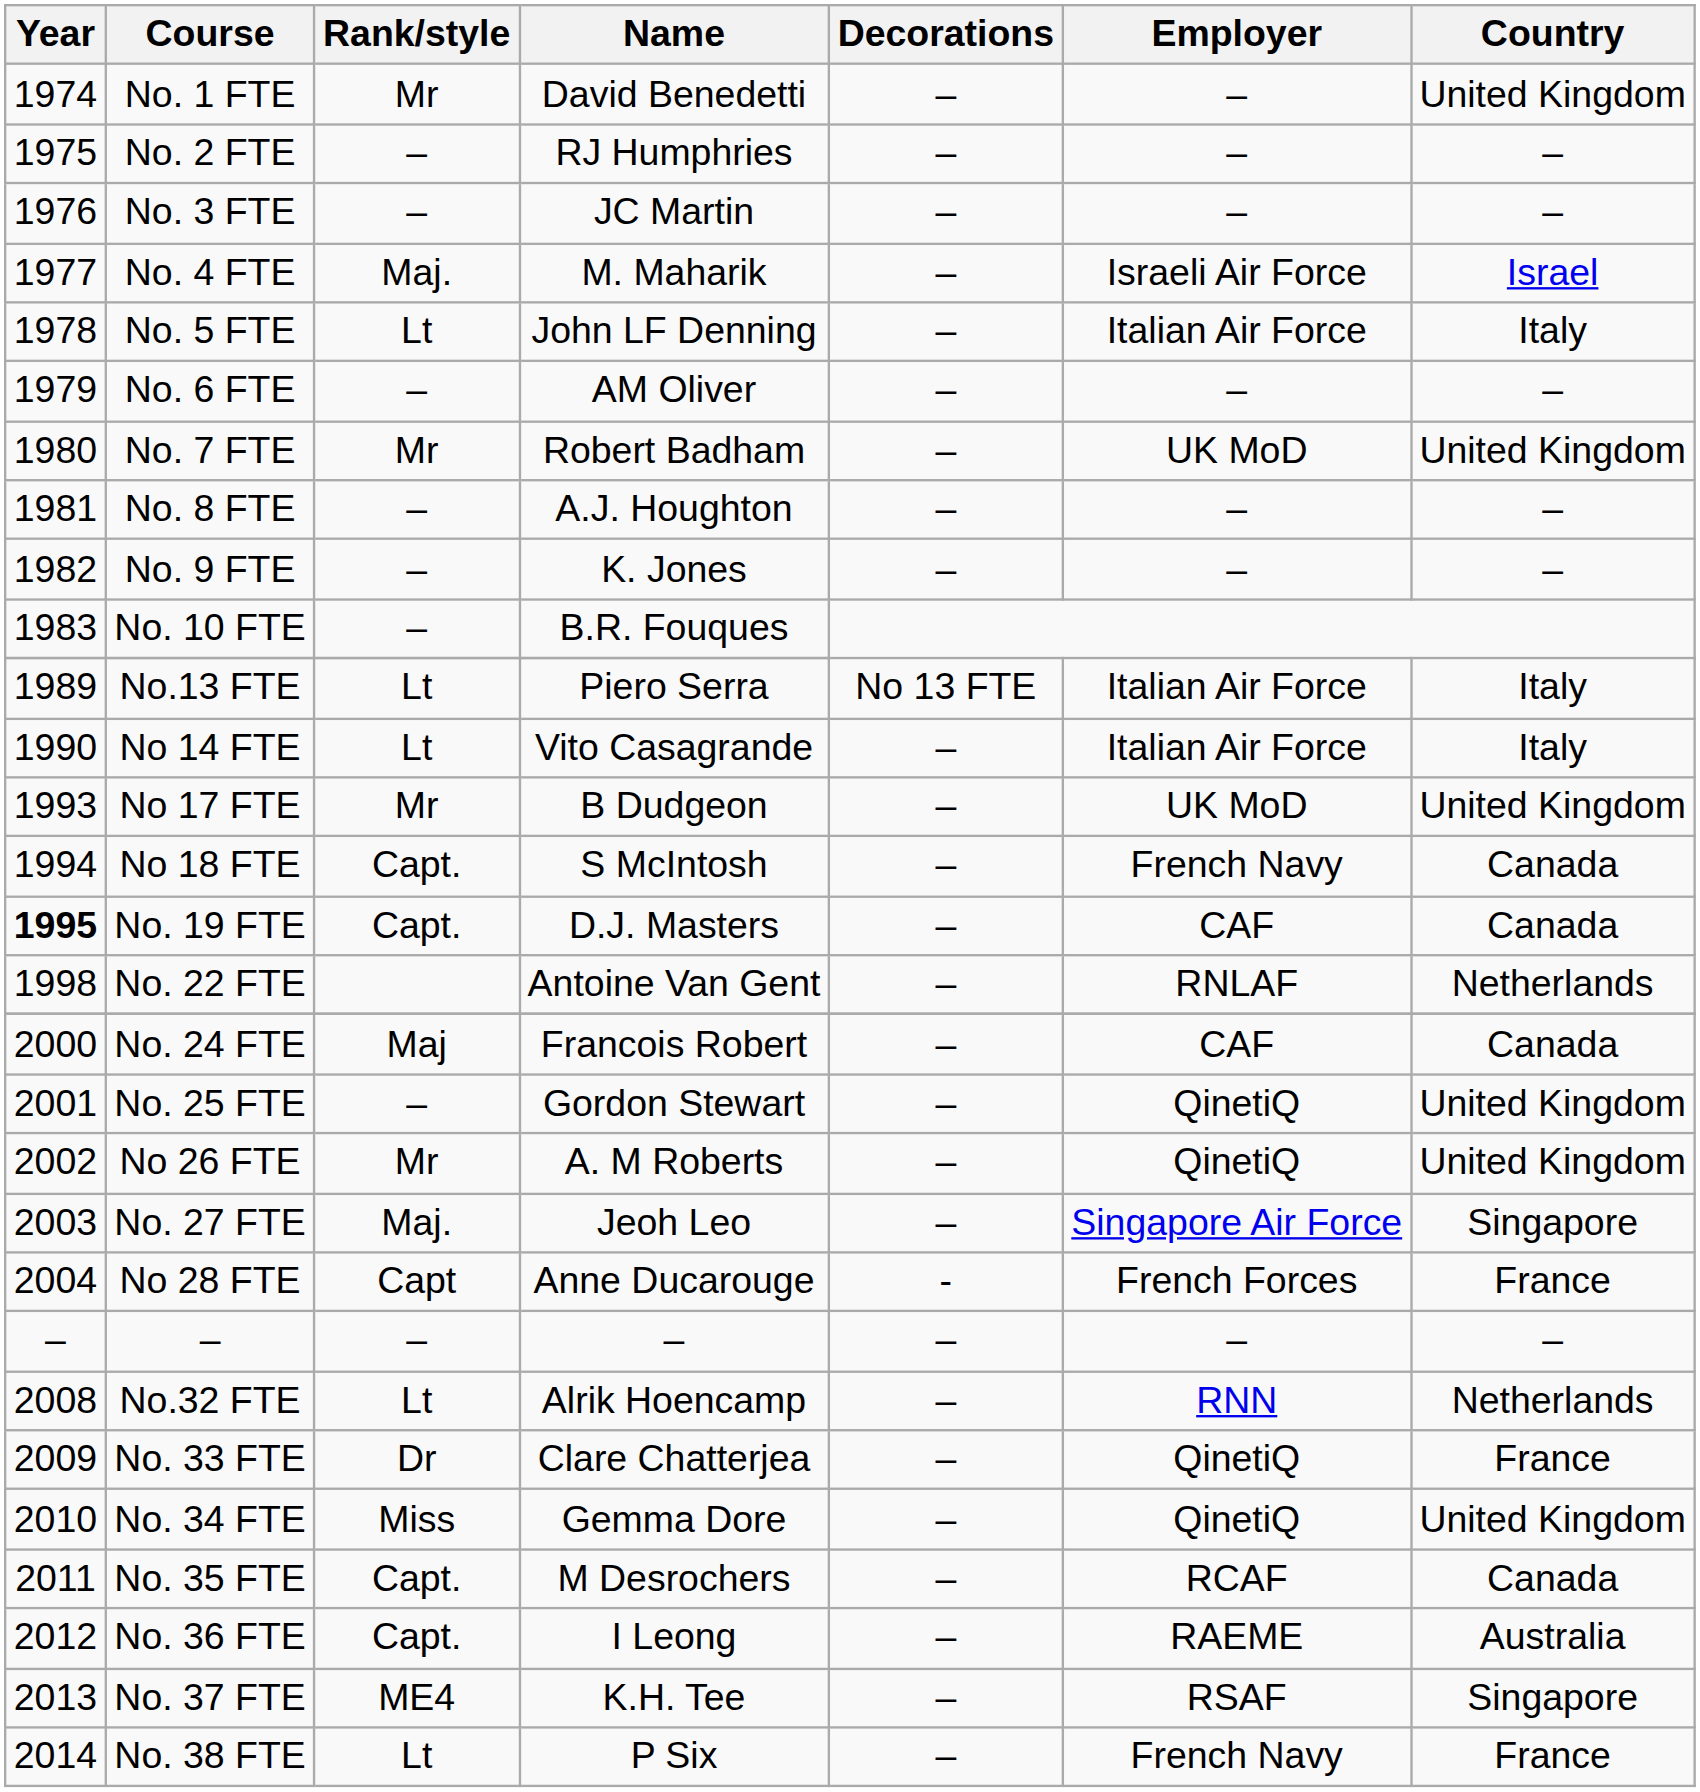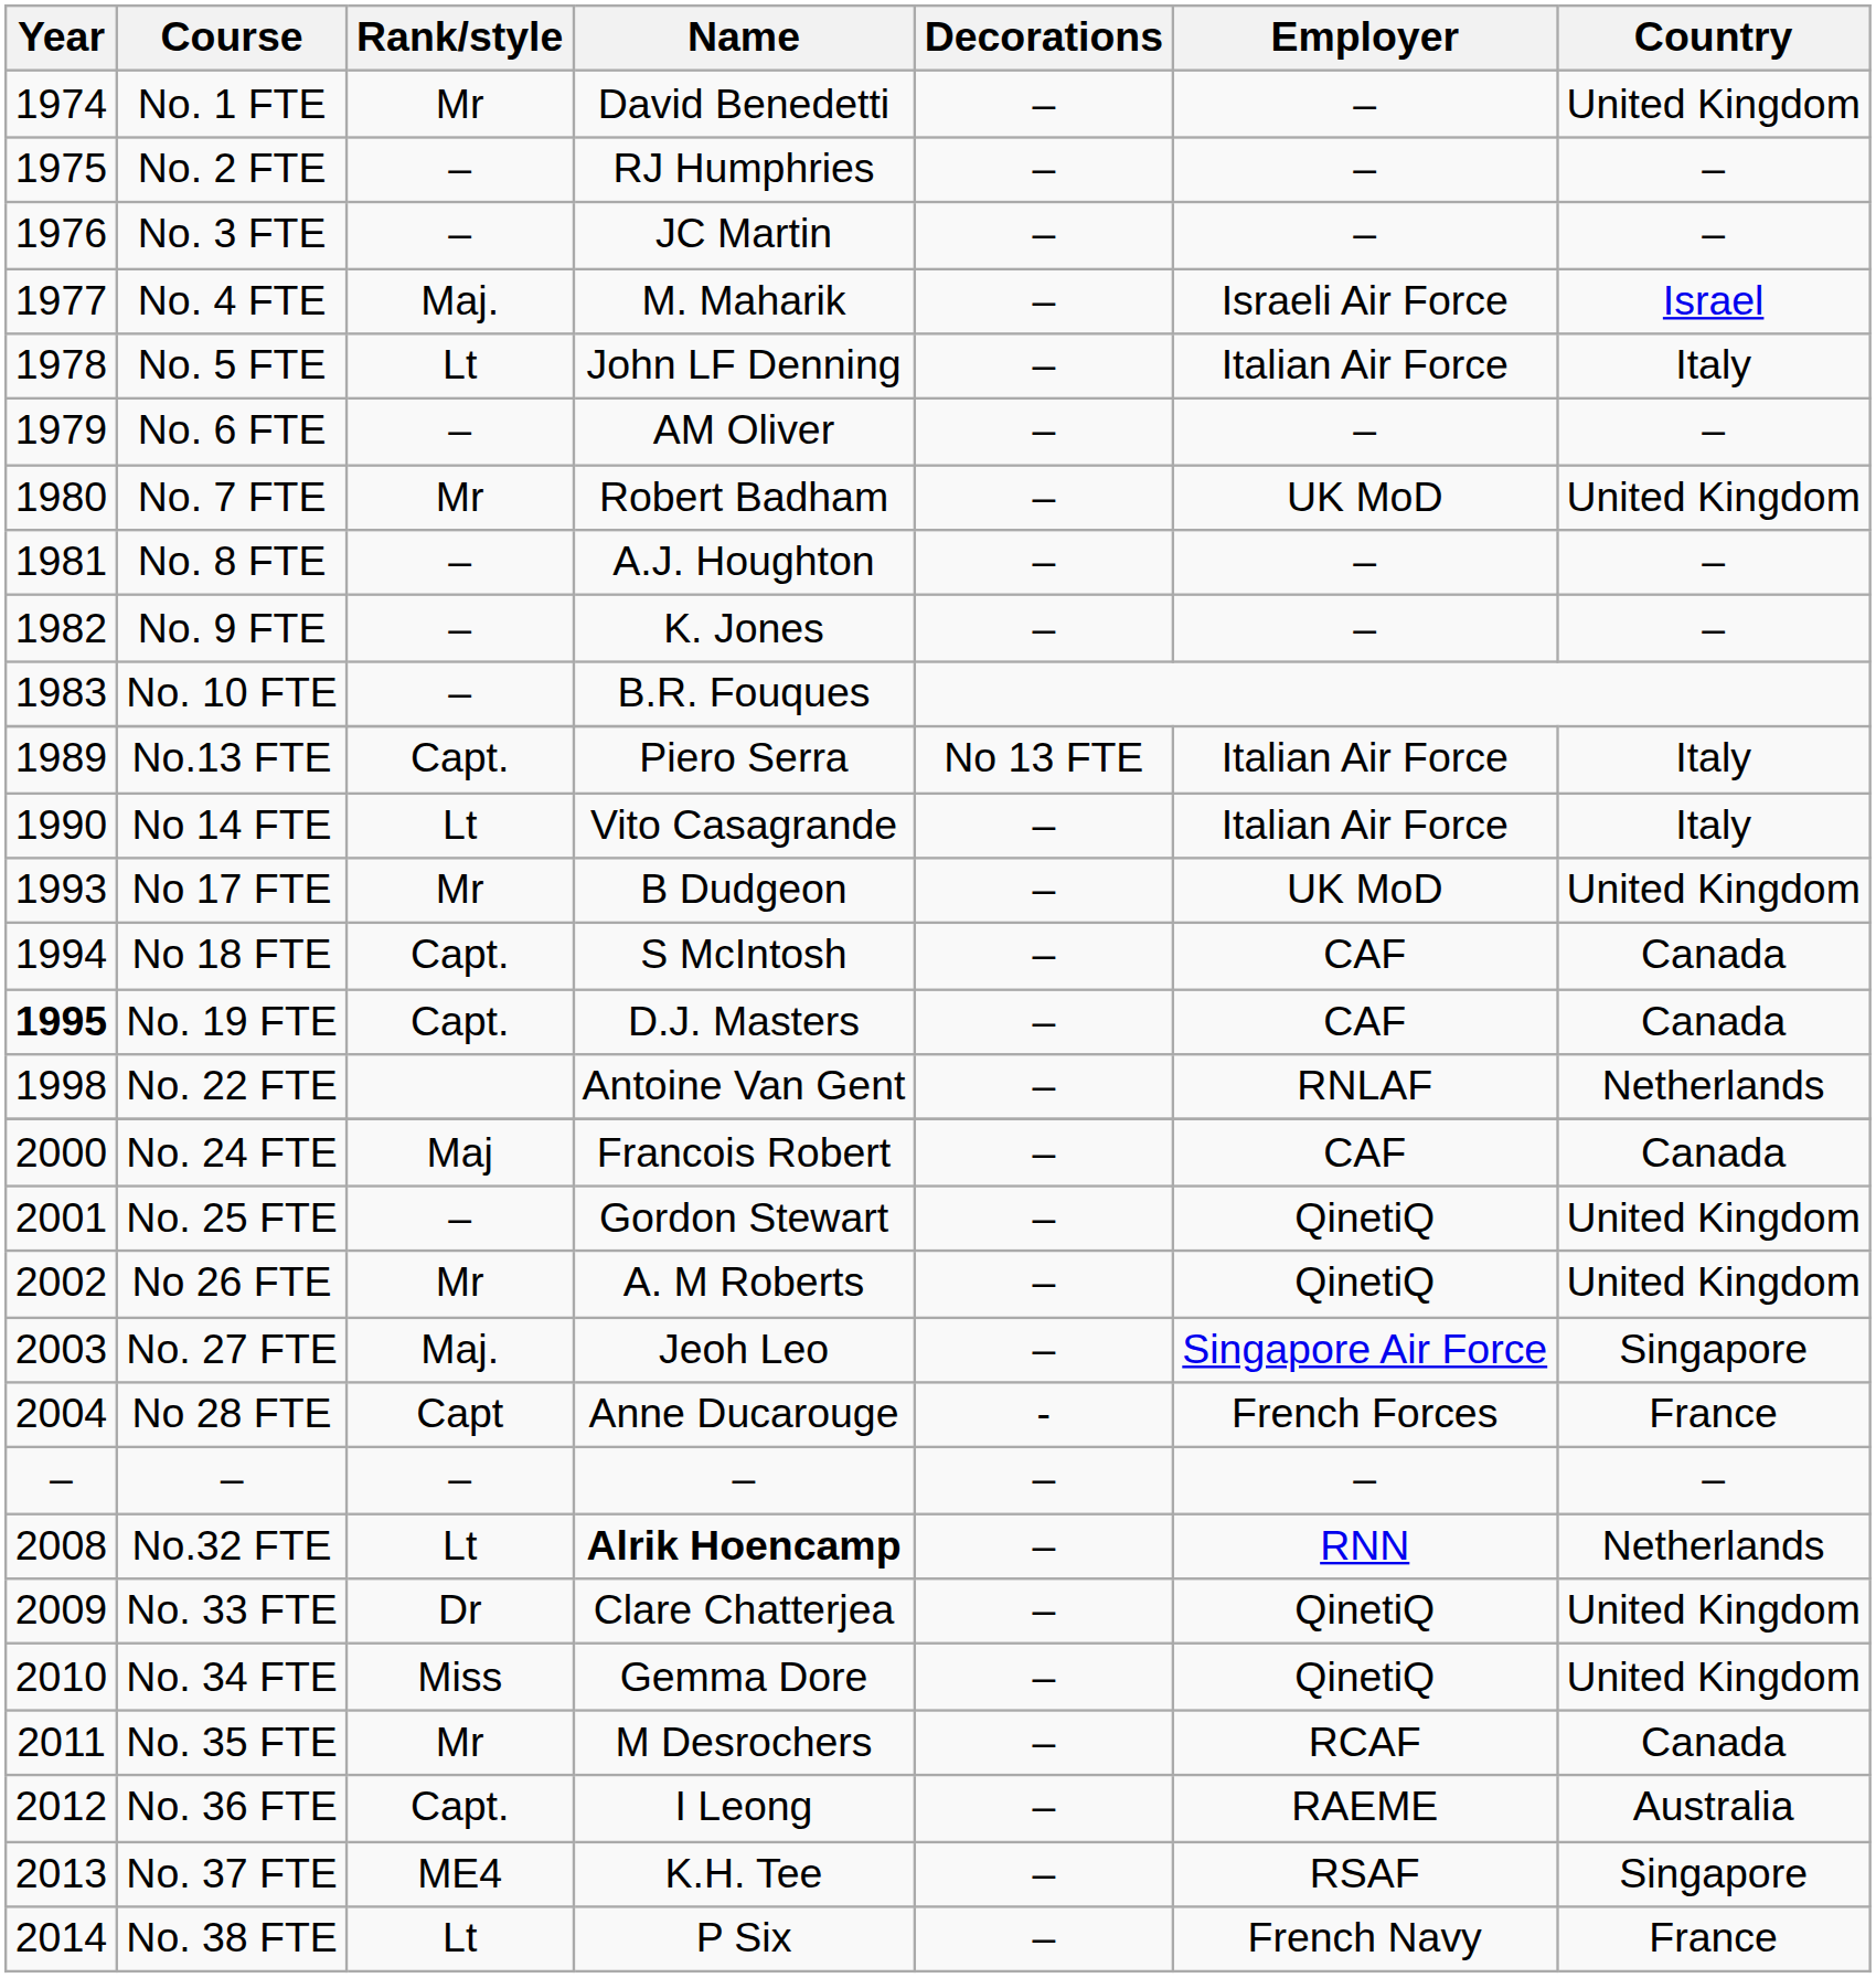No.13 FTE | Rank/style: Lt -> Capt.
No 18 FTE | Employer: French Navy -> CAF
No.32 FTE | Name: normal -> bold
No. 33 FTE | Country: France -> United Kingdom
No. 35 FTE | Rank/style: Capt. -> Mr
